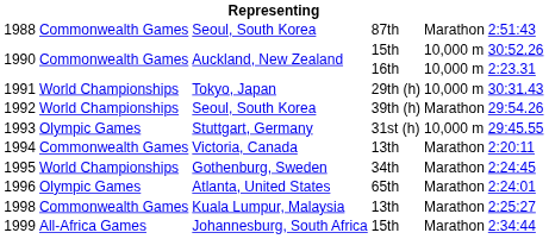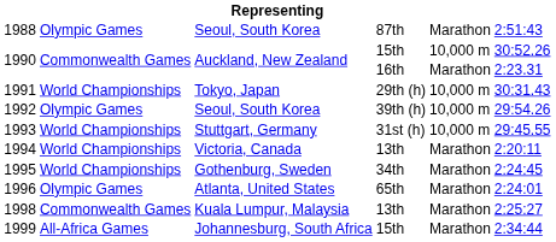1988 | column 2: Commonwealth Games -> Olympic Games
1990 / 16th | column 5: 10,000 m -> Marathon
1992 | column 2: World Championships -> Olympic Games
1992 | column 5: Marathon -> 10,000 m
1993 | column 2: Olympic Games -> World Championships
1994 | column 2: Commonwealth Games -> World Championships
